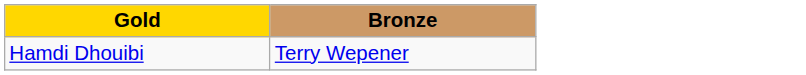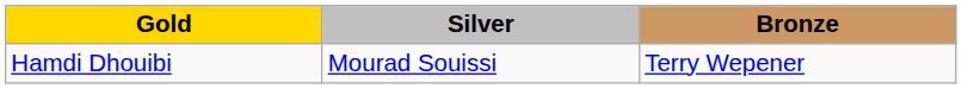+ column: Silver | Mourad Souissi
